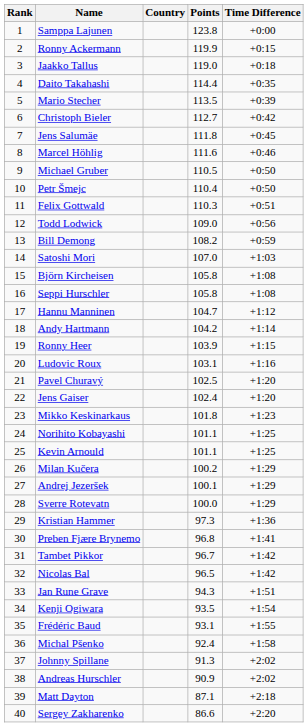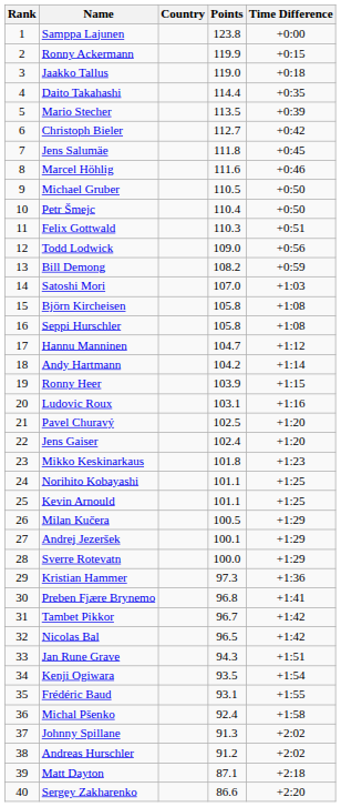Milan Kučera | Points: 100.2 -> 100.5
Andreas Hurschler | Points: 90.9 -> 91.2
